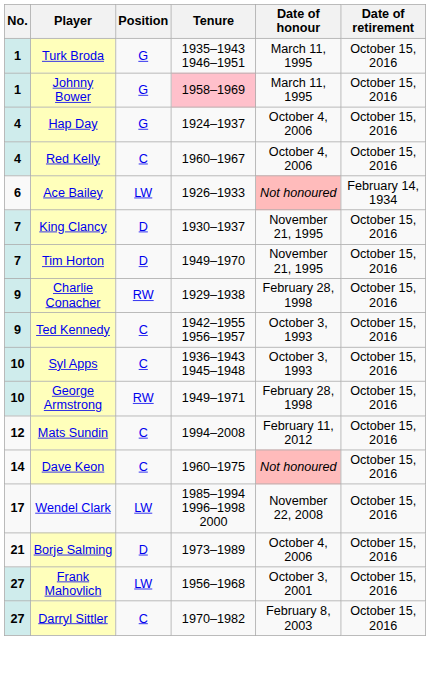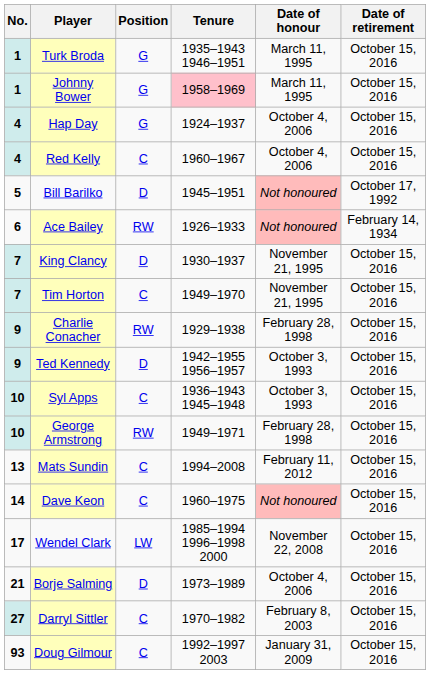+ row: 5 | Bill Barilko | D | 1945–1951 | Not honoured | October 17, 1992
Ace Bailey | Position: LW -> RW
Tim Horton | Position: D -> C
Ted Kennedy | Position: C -> D
Mats Sundin | No.: 12 -> 13
- row: 27 | Frank Mahovlich | LW | 1956–1968 | October 3, 2001 | October 15, 2016
+ row: 93 | Doug Gilmour | C | 1992–1997 2003 | January 31, 2009 | October 15, 2016
